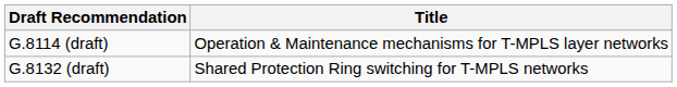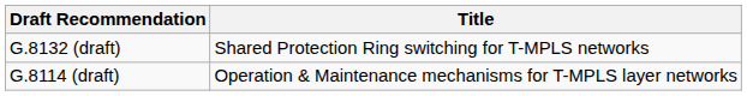rows swapped: G.8114 (draft) <-> G.8132 (draft)
